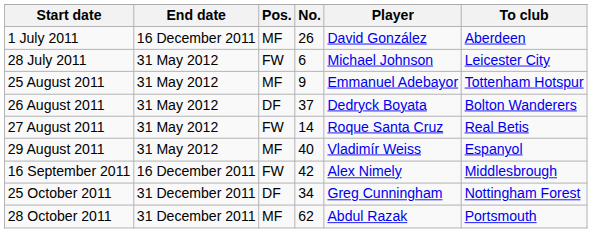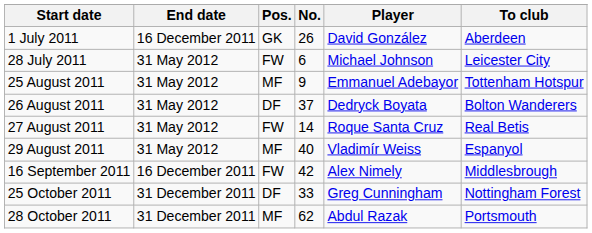1 July 2011 | Pos.: MF -> GK
25 October 2011 | No.: 34 -> 33
